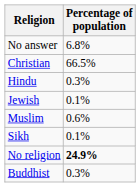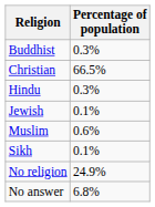rows swapped: Buddhist <-> No answer
No religion | Percentage of population: bold -> normal
